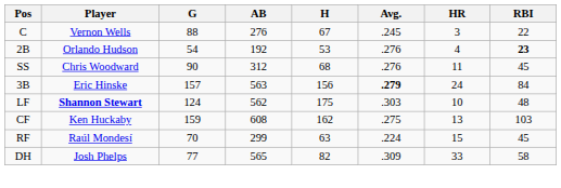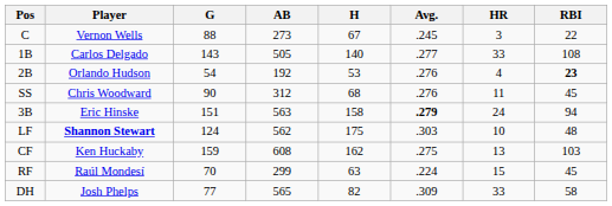C | AB: 276 -> 273
+ row: 1B | Carlos Delgado | 143 | 505 | 140 | .277 | 33 | 108
3B | G: 157 -> 151
3B | H: 156 -> 158
3B | RBI: 84 -> 94
